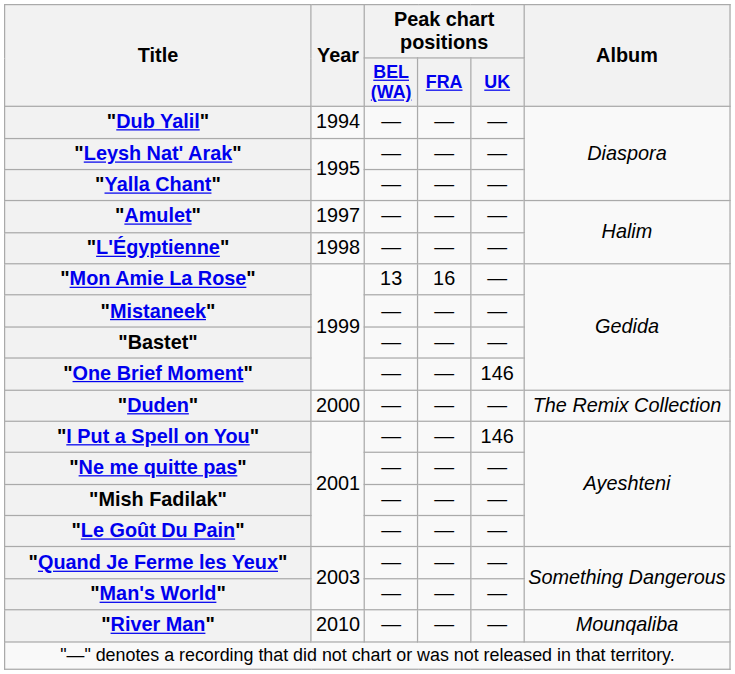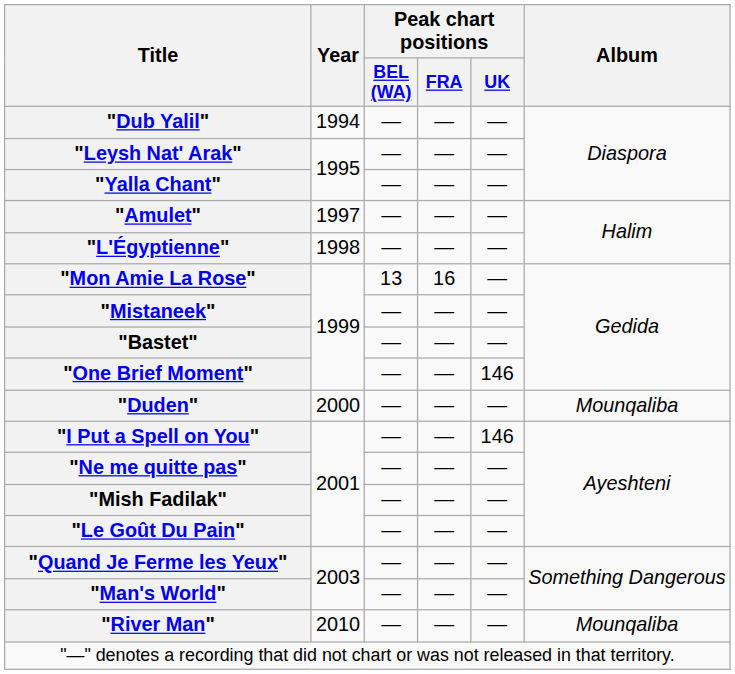"Duden" | Album: The Remix Collection -> Mounqaliba
